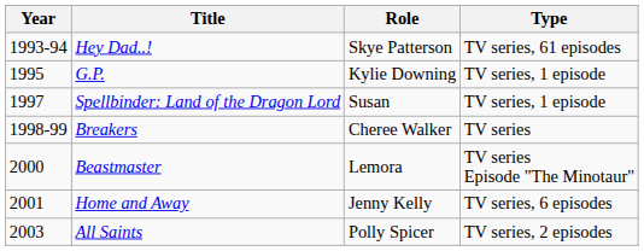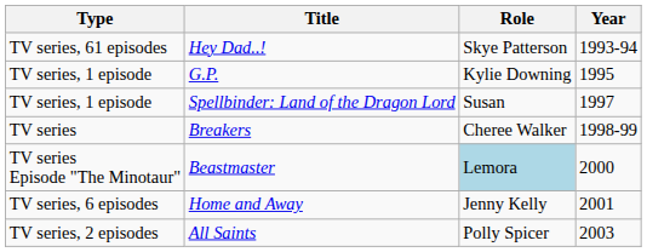columns swapped: Year <-> Type
Beastmaster | Role: no background -> lightblue background
